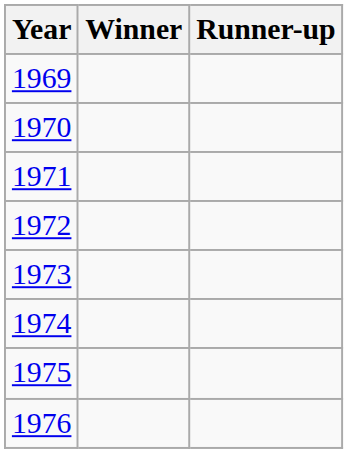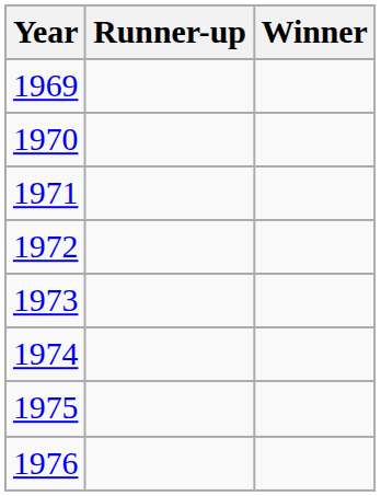columns swapped: Winner <-> Runner-up
